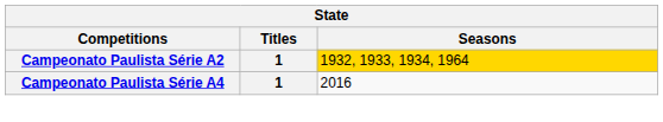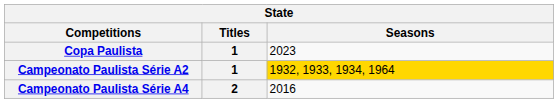+ row: Copa Paulista | 1 | 2023
Campeonato Paulista Série A4 | Titles: 1 -> 2
